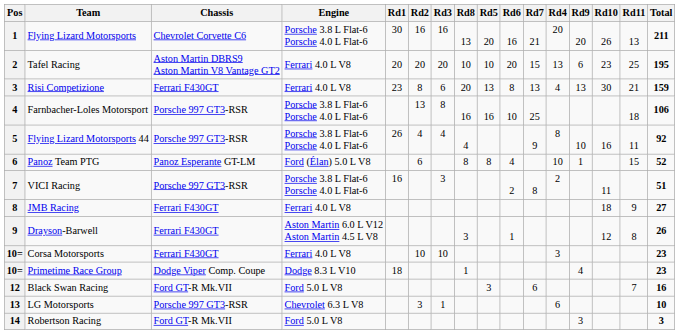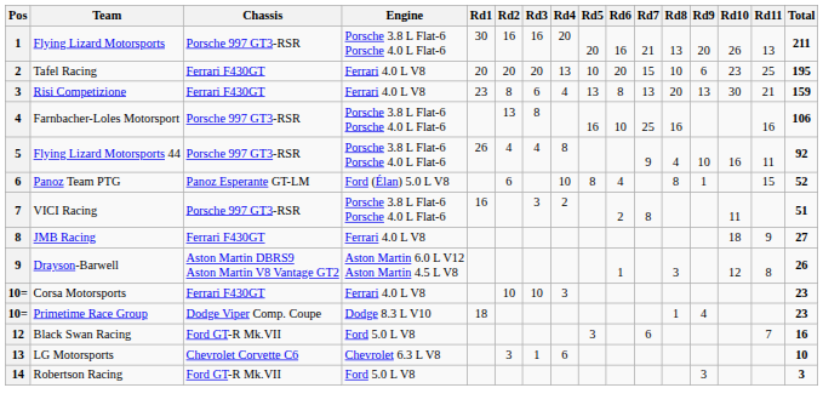columns swapped: Rd4 <-> Rd8
Flying Lizard Motorsports | Chassis: Chevrolet Corvette C6 -> Porsche 997 GT3-RSR
Tafel Racing | Chassis: Aston Martin DBRS9 Aston Martin V8 Vantage GT2 -> Ferrari F430GT
Farnbacher-Loles Motorsport | Rd11: 18 -> 16
Drayson-Barwell | Chassis: Ferrari F430GT -> Aston Martin DBRS9 Aston Martin V8 Vantage GT2
LG Motorsports | Chassis: Porsche 997 GT3-RSR -> Chevrolet Corvette C6
